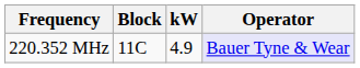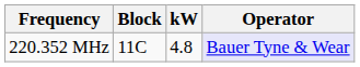220.352 MHz | kW: 4.9 -> 4.8
